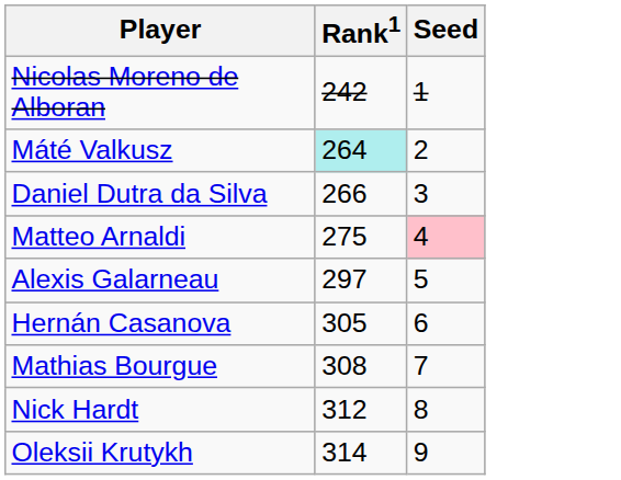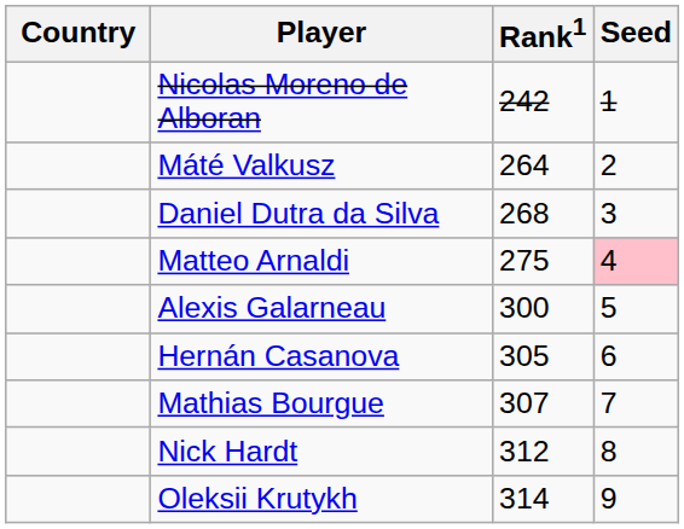+ column: Country
Máté Valkusz | Rank1: paleturquoise background -> no background
Daniel Dutra da Silva | Rank1: 266 -> 268
Alexis Galarneau | Rank1: 297 -> 300
Mathias Bourgue | Rank1: 308 -> 307
